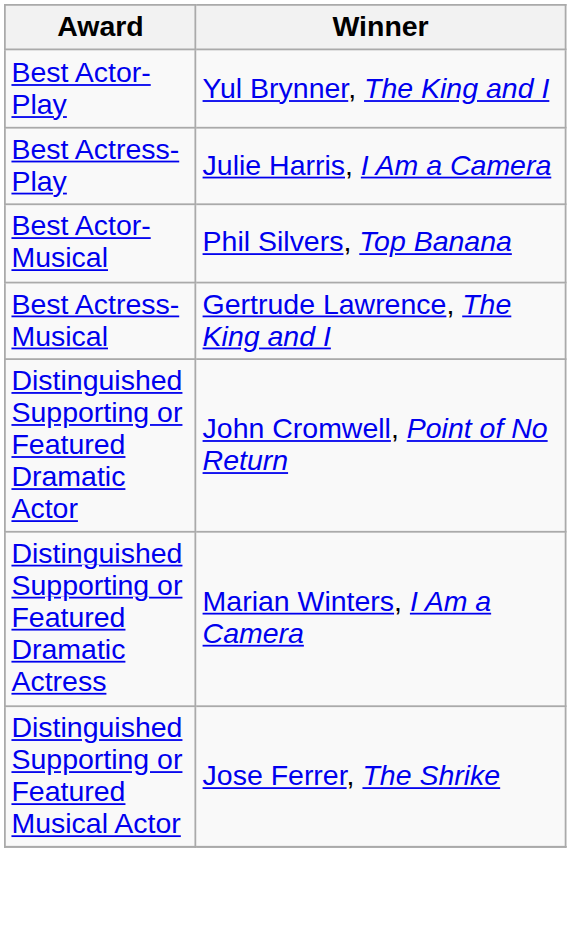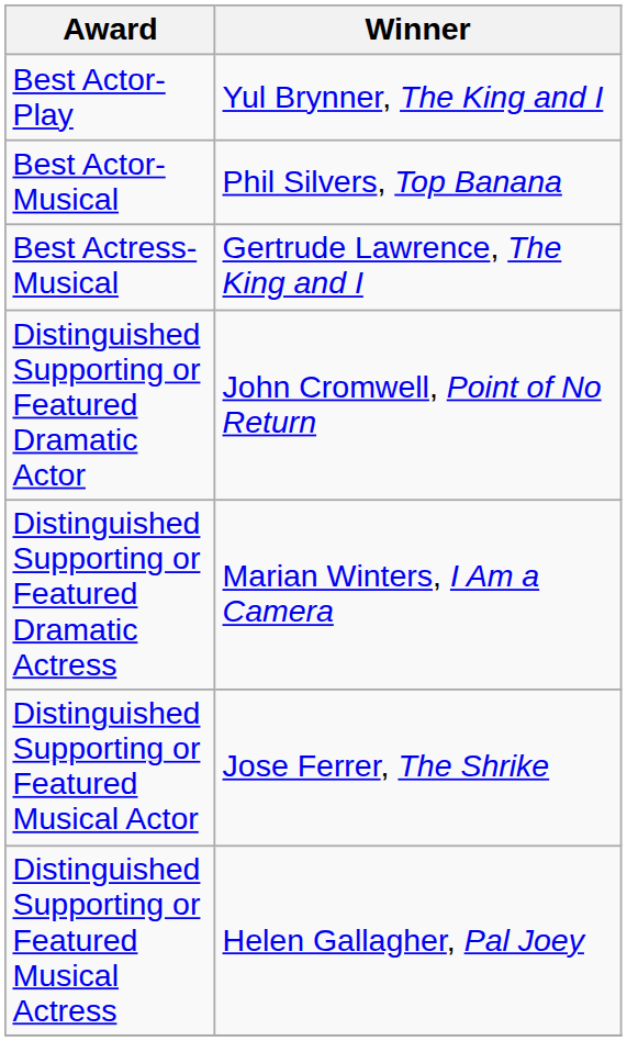- row: Best Actress-Play | Julie Harris, I Am a Camera
+ row: Distinguished Supporting or Featured Musical Actress | Helen Gallagher, Pal Joey
